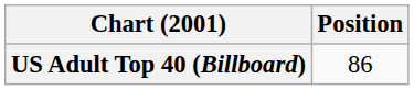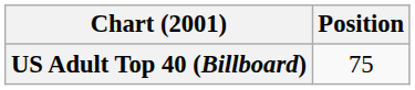US Adult Top 40 (Billboard) | Position: 86 -> 75
